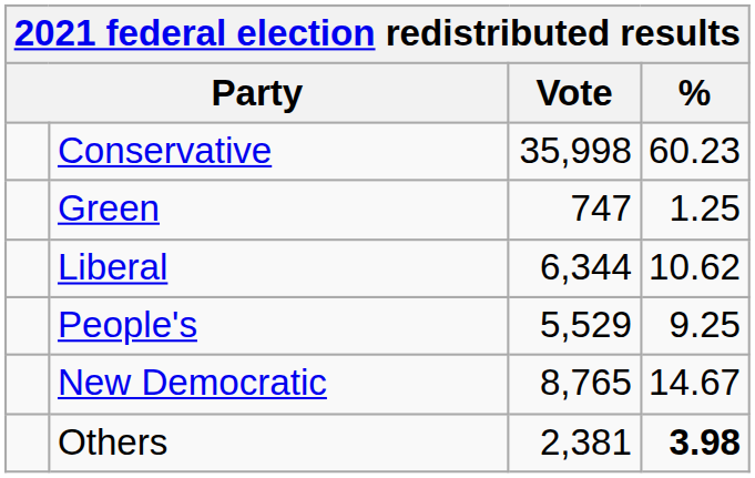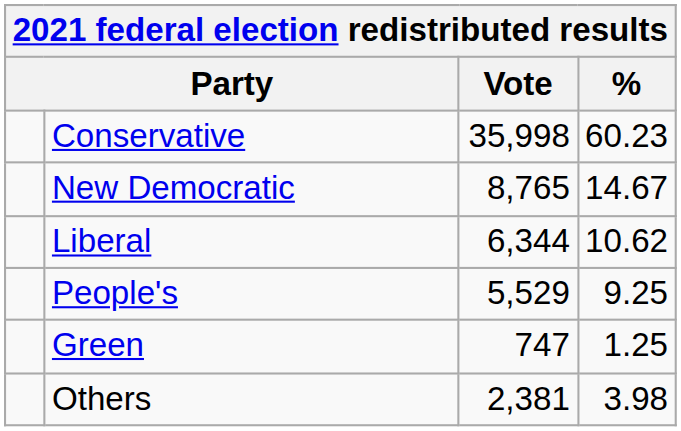rows swapped: New Democratic <-> Green
Others | %: bold -> normal
